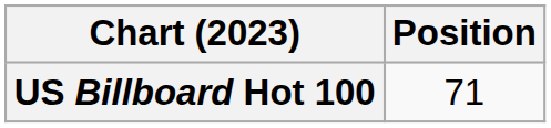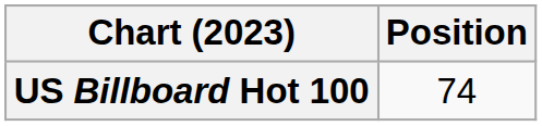US Billboard Hot 100 | Position: 71 -> 74
